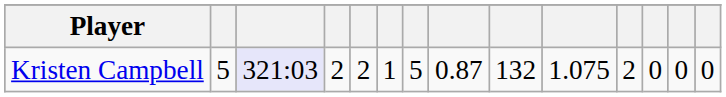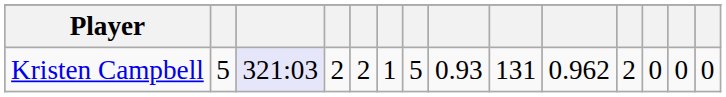Kristen Campbell | column 8: 0.87 -> 0.93
Kristen Campbell | column 9: 132 -> 131
Kristen Campbell | column 10: 1.075 -> 0.962
